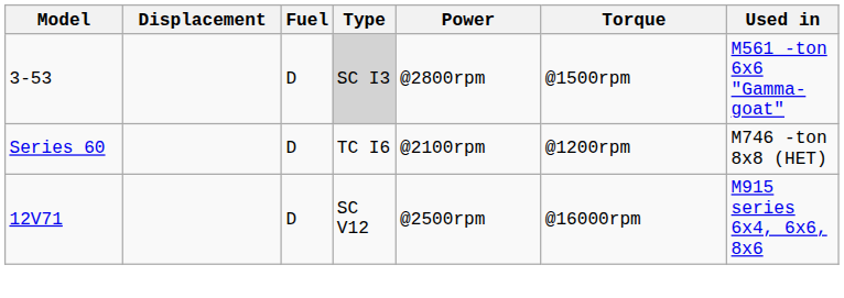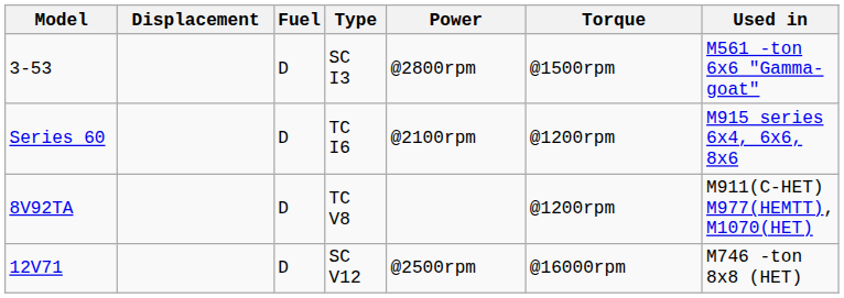3-53 | Type: lightgrey background -> no background
Series 60 | Used in: M746 -ton 8x8 (HET) -> M915 series 6x4, 6x6, 8x6
+ row: 8V92TA | D | TC V8 | @1200rpm | M911(C-HET) M977(HEMTT), M1070(HET)
12V71 | Used in: M915 series 6x4, 6x6, 8x6 -> M746 -ton 8x8 (HET)
